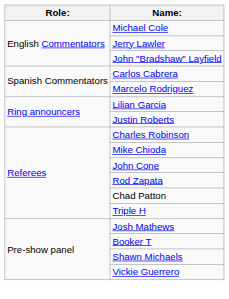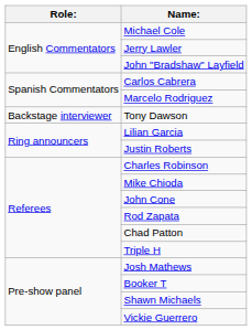+ row: Backstage interviewer | Tony Dawson
